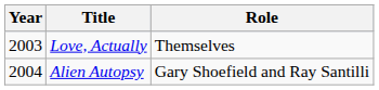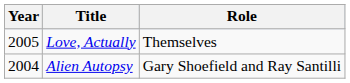Love, Actually | Year: 2003 -> 2005
